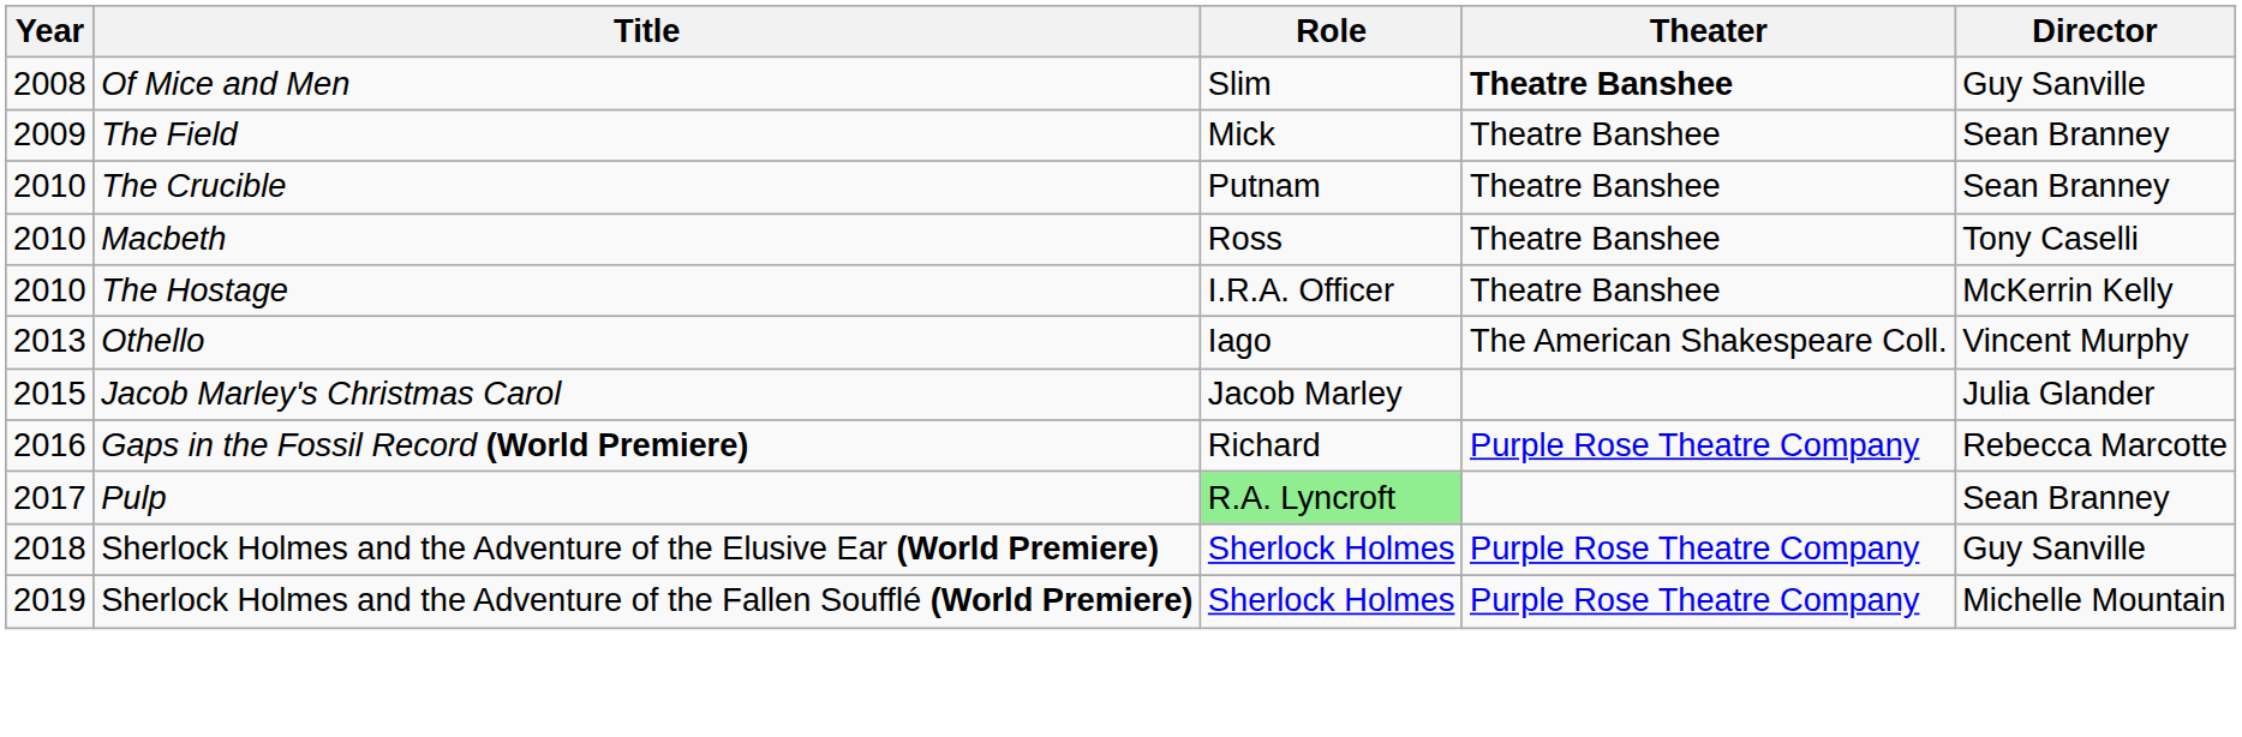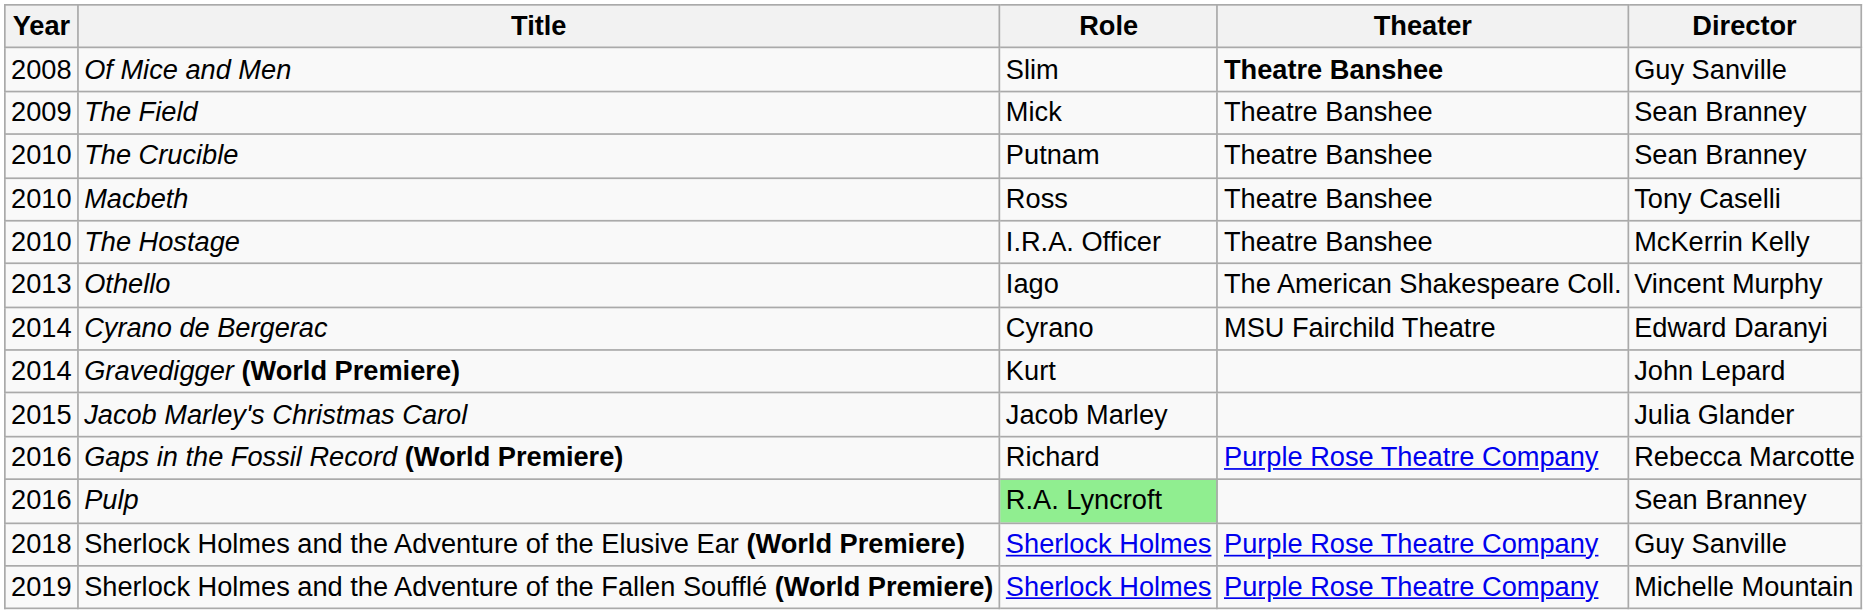+ row: 2014 | Cyrano de Bergerac | Cyrano | MSU Fairchild Theatre | Edward Daranyi
+ row: 2014 | Gravedigger (World Premiere) | Kurt | John Lepard
Pulp | Year: 2017 -> 2016
